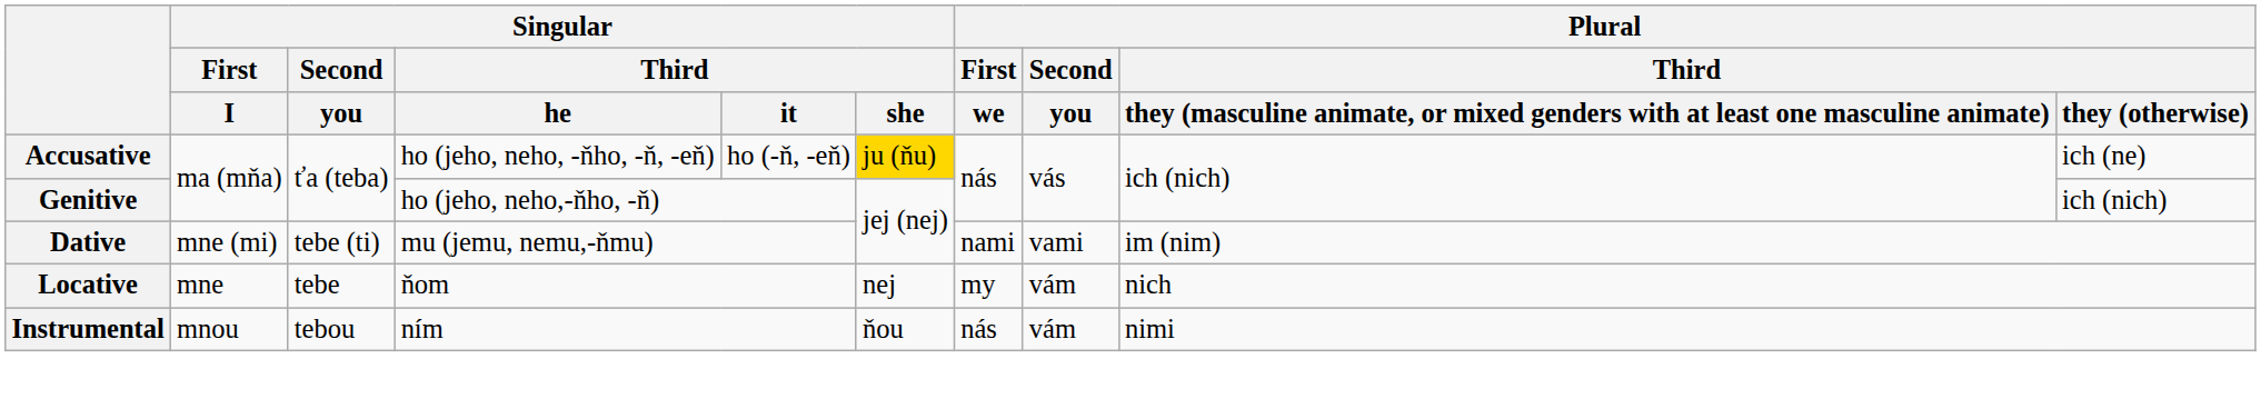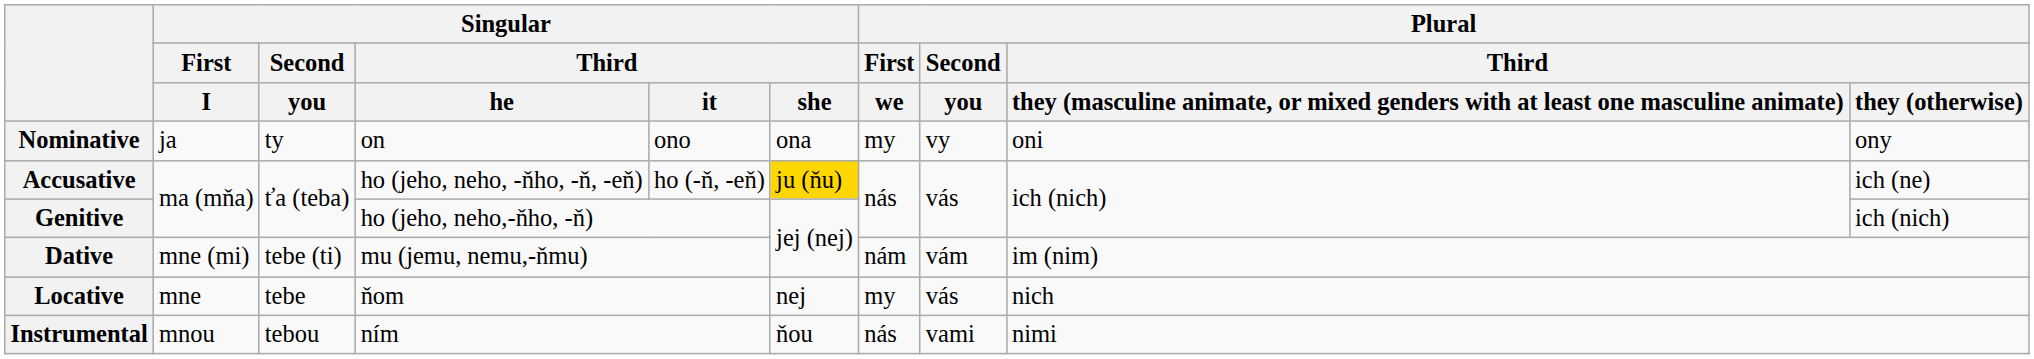+ row: Nominative | ja | ty | on | ono | ona | my | vy | oni | ony
Dative | Plural / First / we: nami -> nám
Dative | Plural / Second / you: vami -> vám
Locative | Plural / Second / you: vám -> vás
Instrumental | Plural / Second / you: vám -> vami
